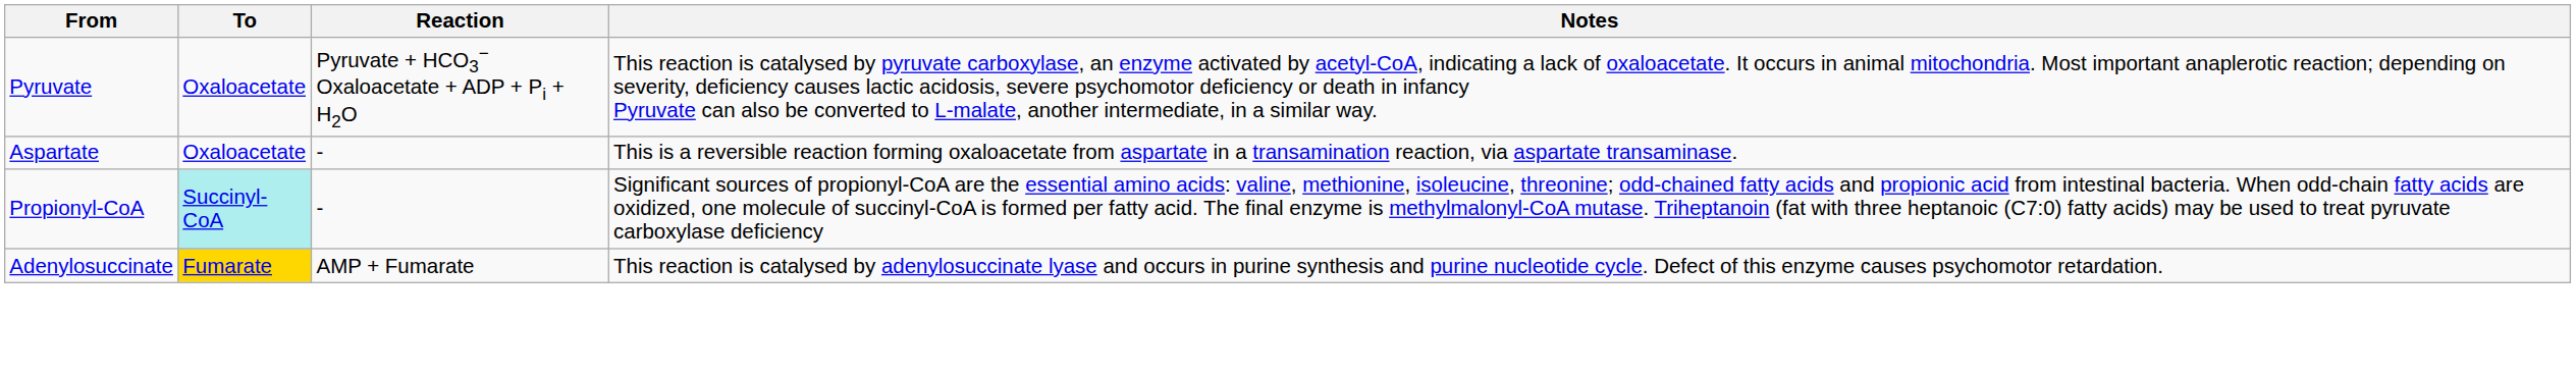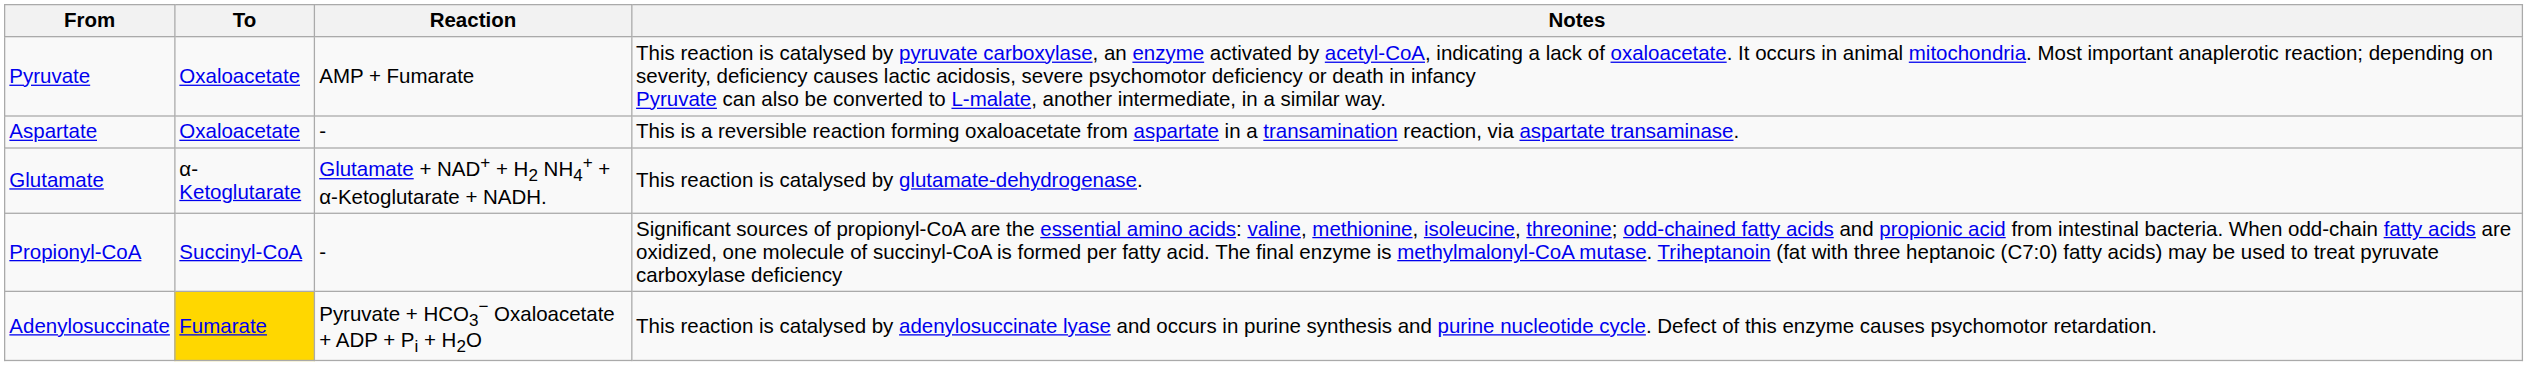Pyruvate | Reaction: Pyruvate + HCO3− Oxaloacetate + ADP + Pi + H2O -> AMP + Fumarate
+ row: Glutamate | α-Ketoglutarate | Glutamate + NAD+ + H2 NH4+ + α-Ketoglutarate + NADH. | This reaction is catalysed by glutamate-dehydrogenase.
Propionyl-CoA | To: paleturquoise background -> no background
Adenylosuccinate | Reaction: AMP + Fumarate -> Pyruvate + HCO3− Oxaloacetate + ADP + Pi + H2O
